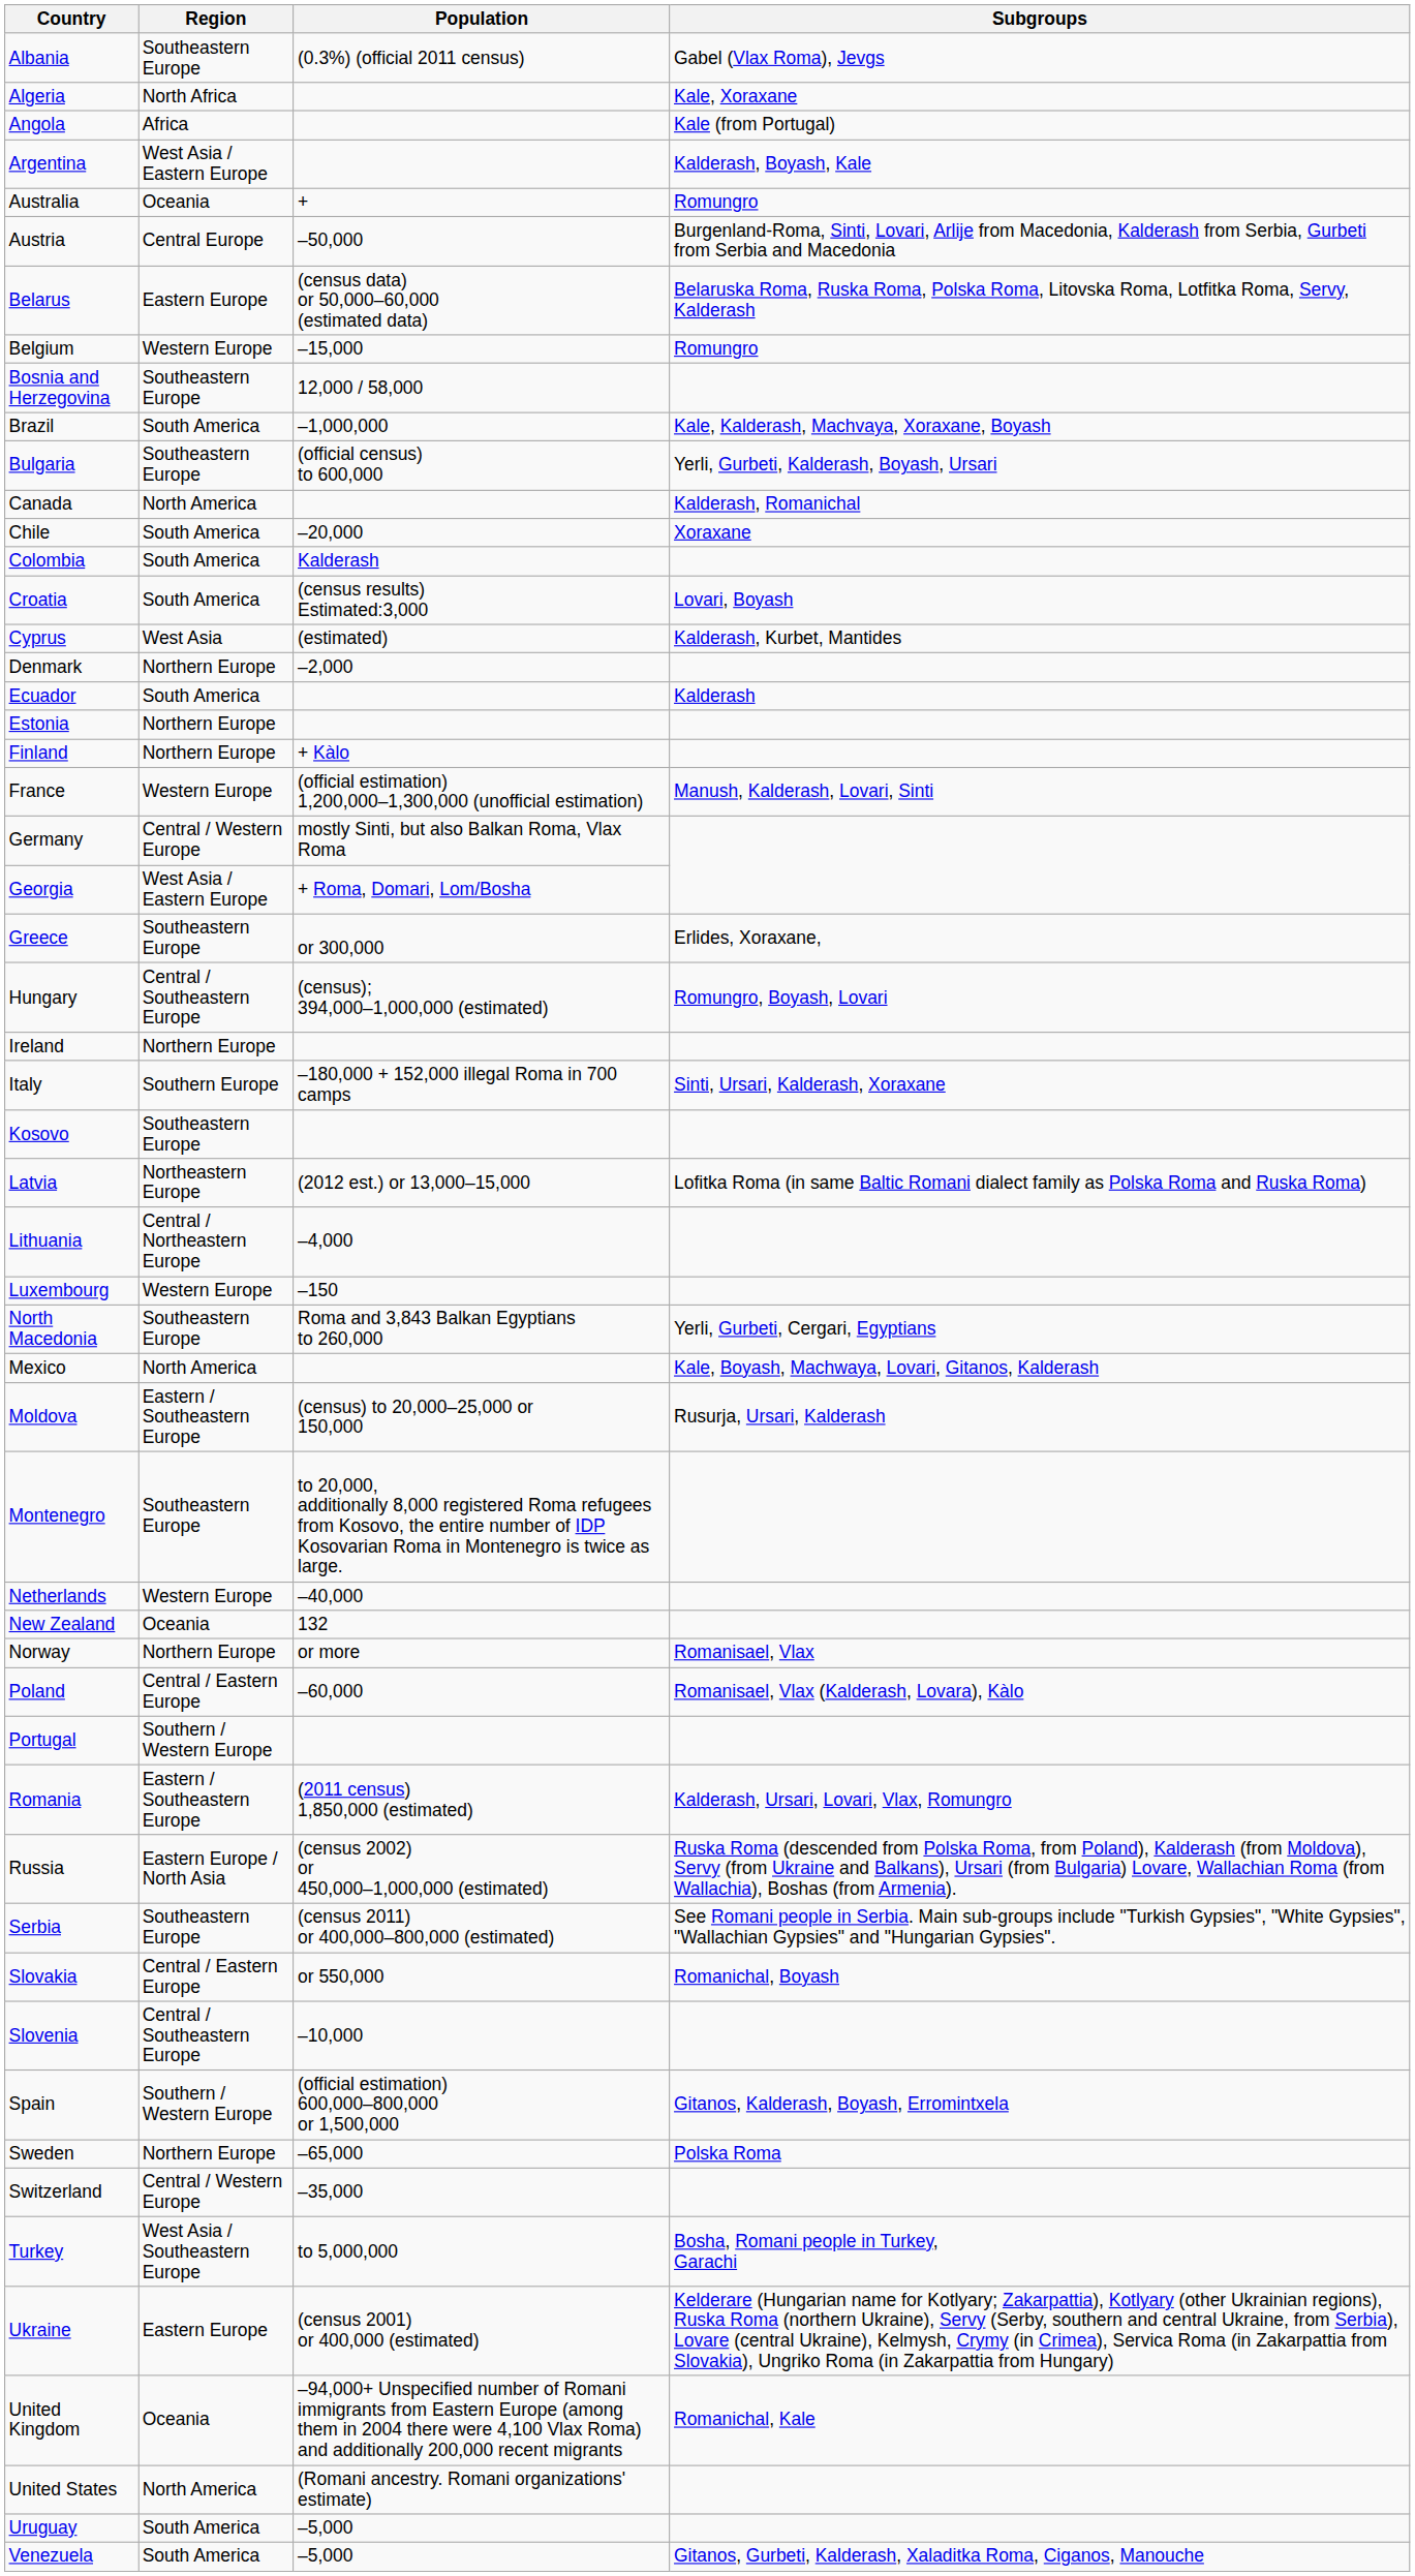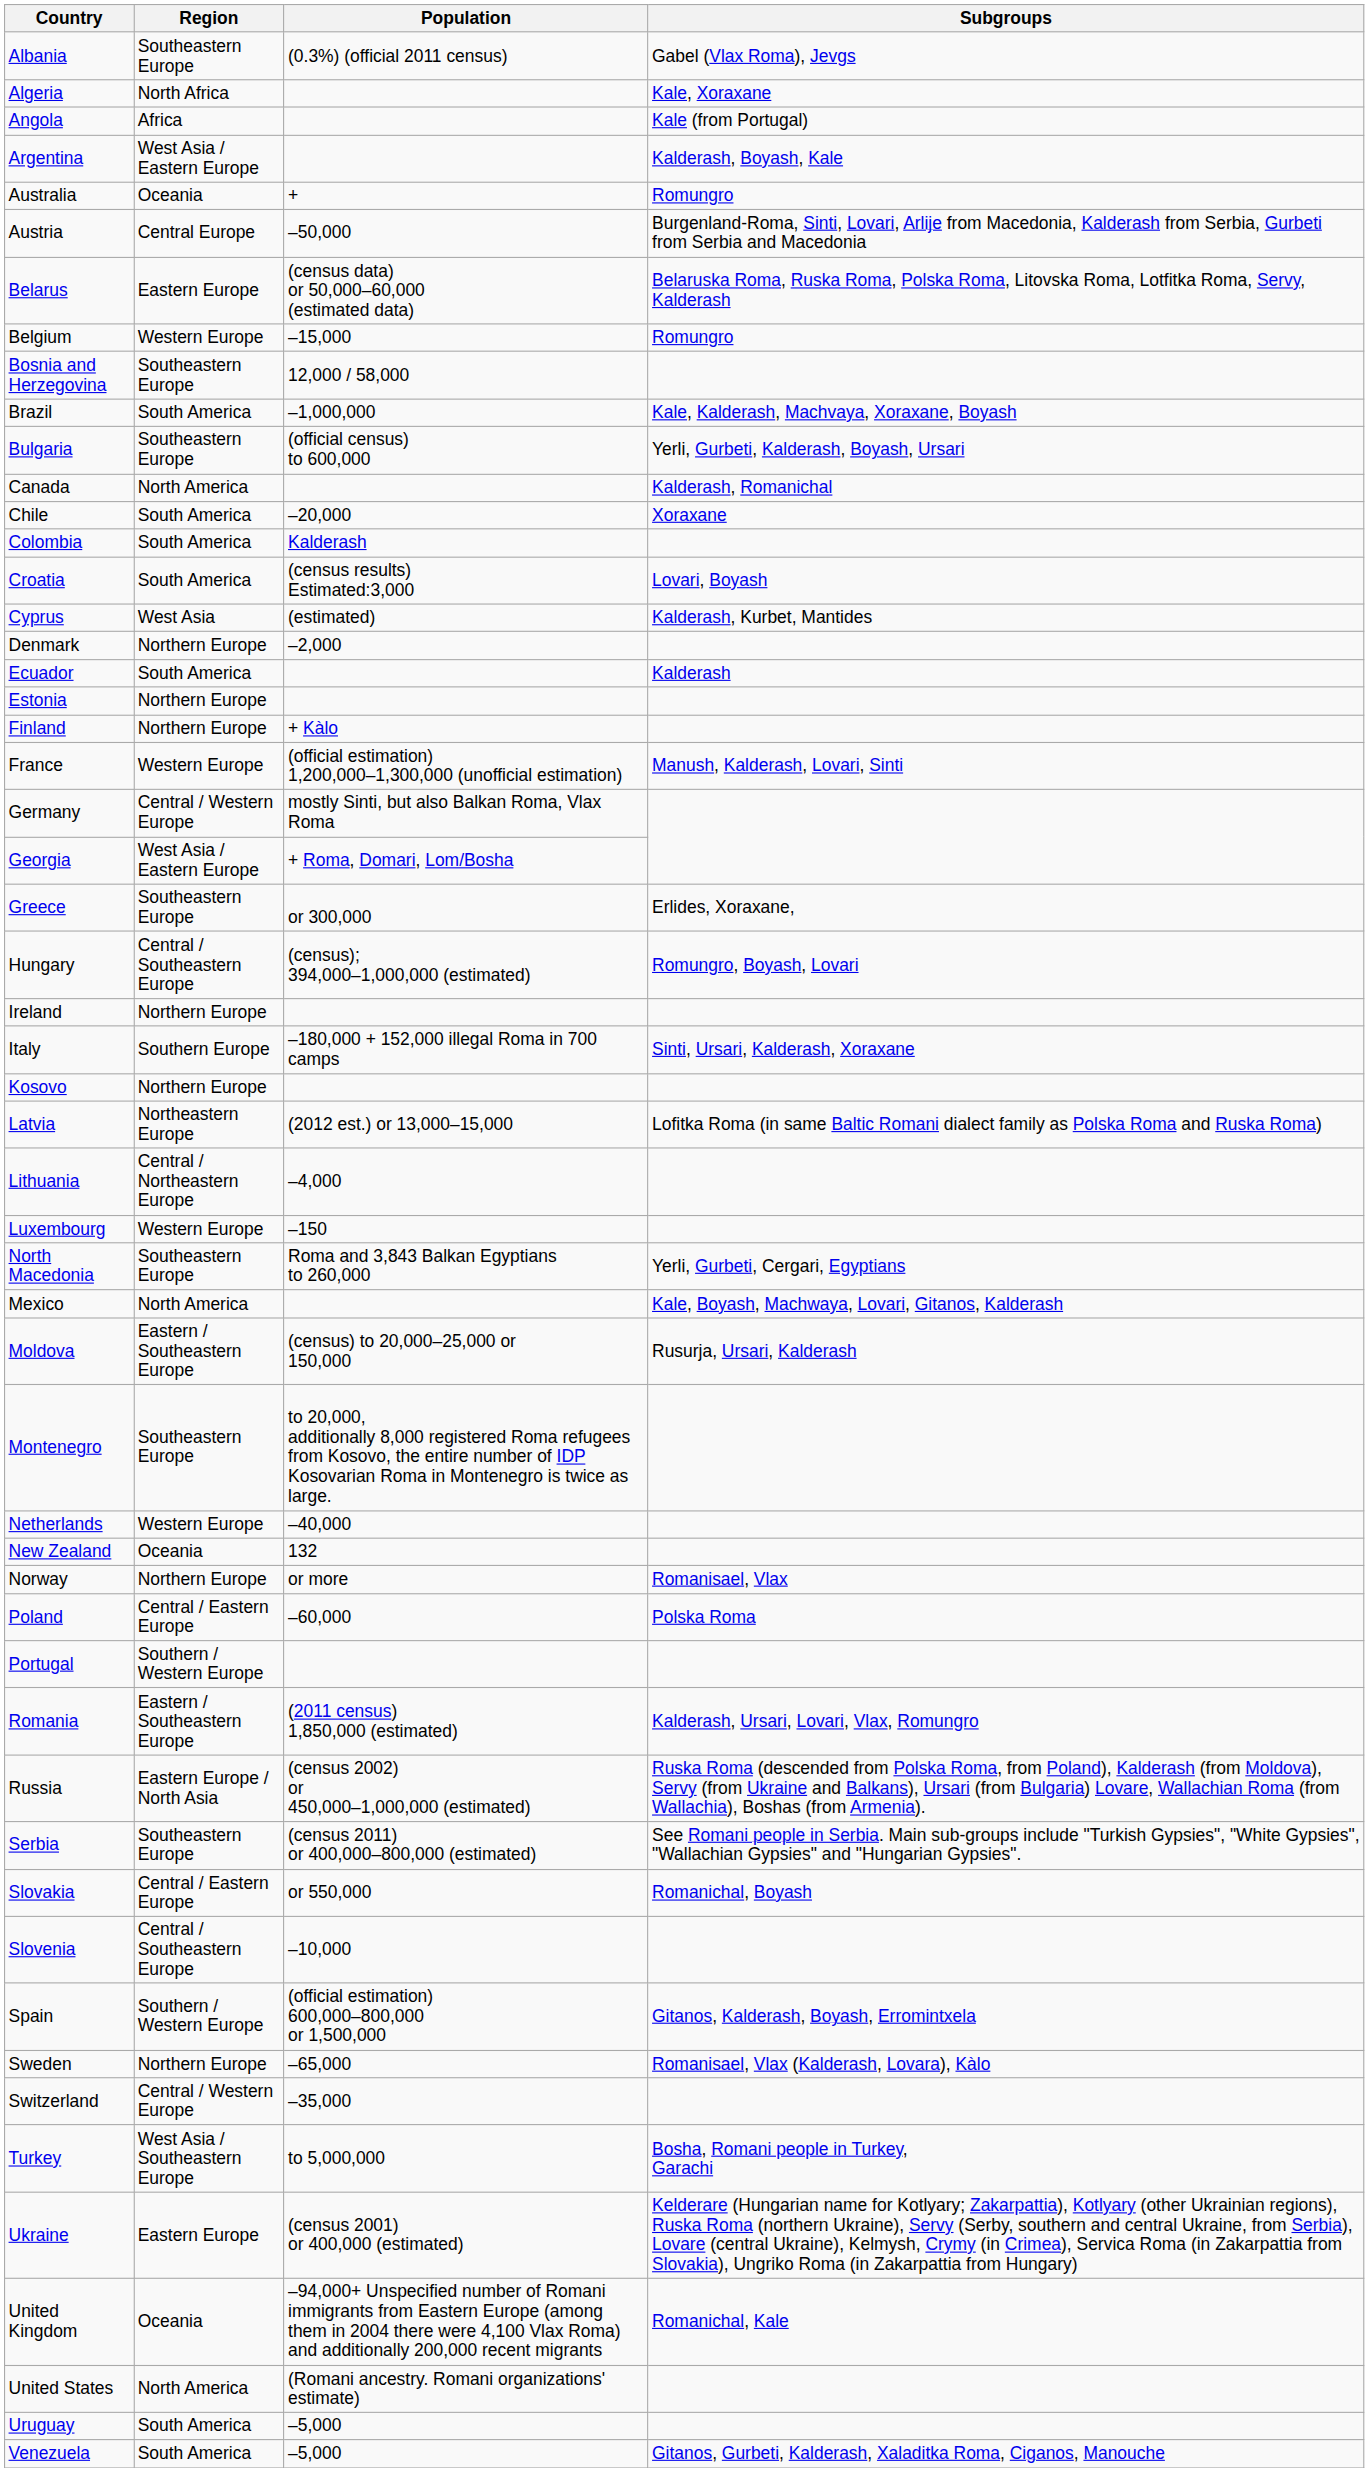Kosovo | Region: Southeastern Europe -> Northern Europe
Poland | Subgroups: Romanisael, Vlax (Kalderash, Lovara), Kàlo -> Polska Roma
Sweden | Subgroups: Polska Roma -> Romanisael, Vlax (Kalderash, Lovara), Kàlo
